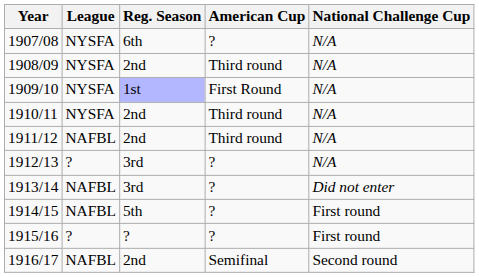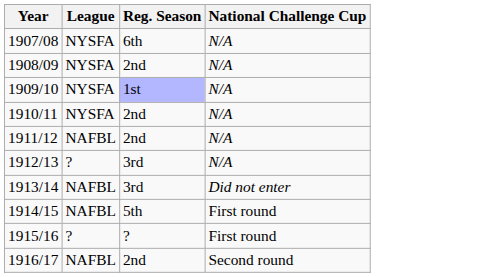- column: American Cup | ? | Third round | First Round | Third round | Third round | ? | ? | ? | ? | Semifinal
